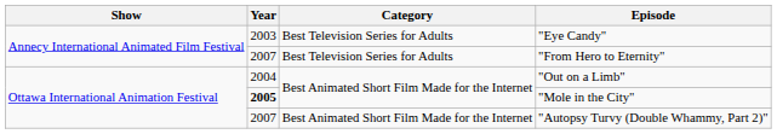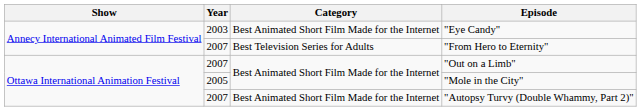"Eye Candy" | Category: Best Television Series for Adults -> Best Animated Short Film Made for the Internet
"Out on a Limb" | Year: 2004 -> 2007
"Mole in the City" | Year: bold -> normal
